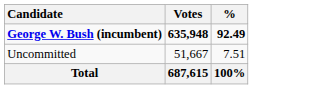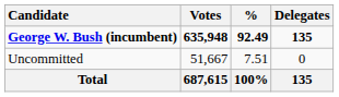+ column: Delegates | 135 | 0 | 135
